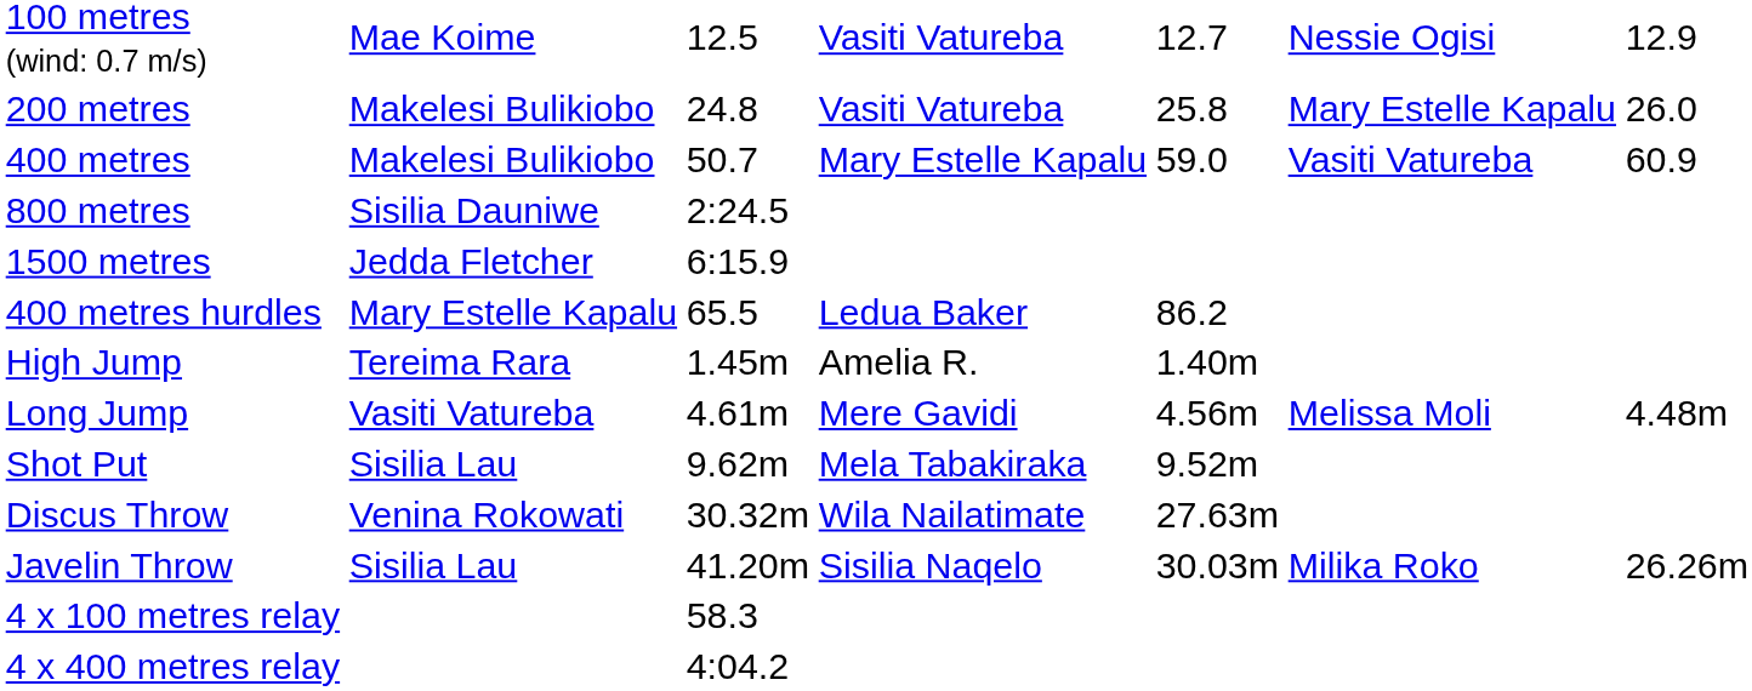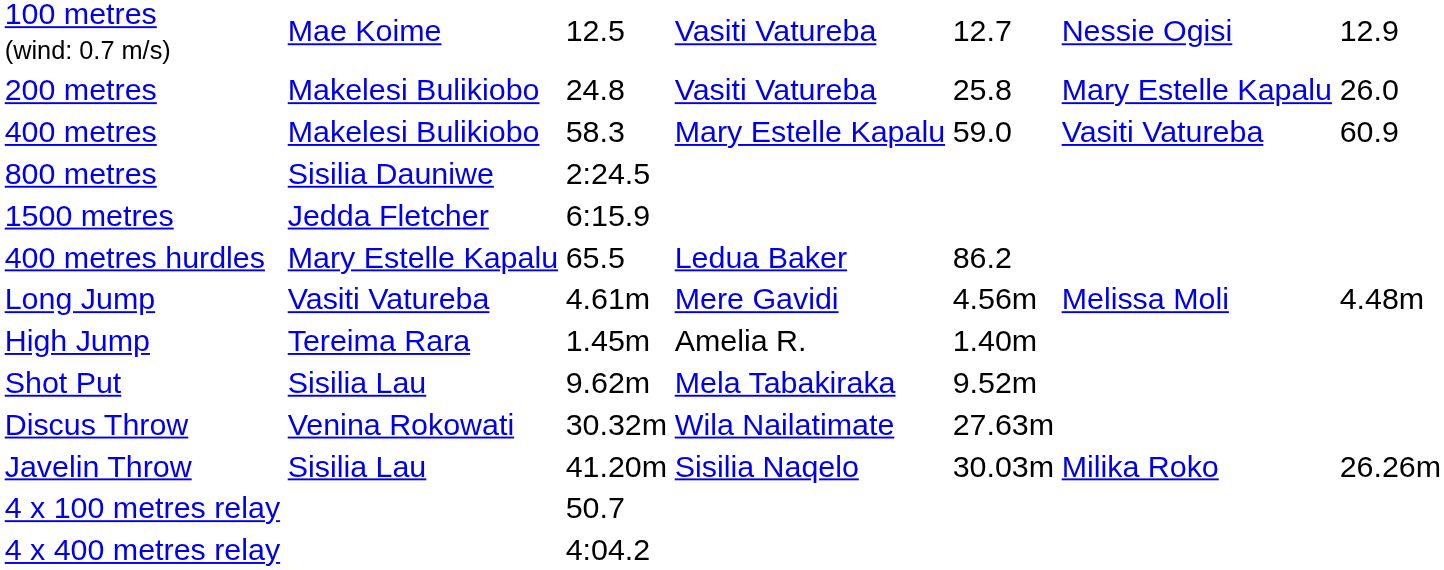400 metres | column 3: 50.7 -> 58.3
rows swapped: High Jump <-> Long Jump
4 x 100 metres relay | column 3: 58.3 -> 50.7
